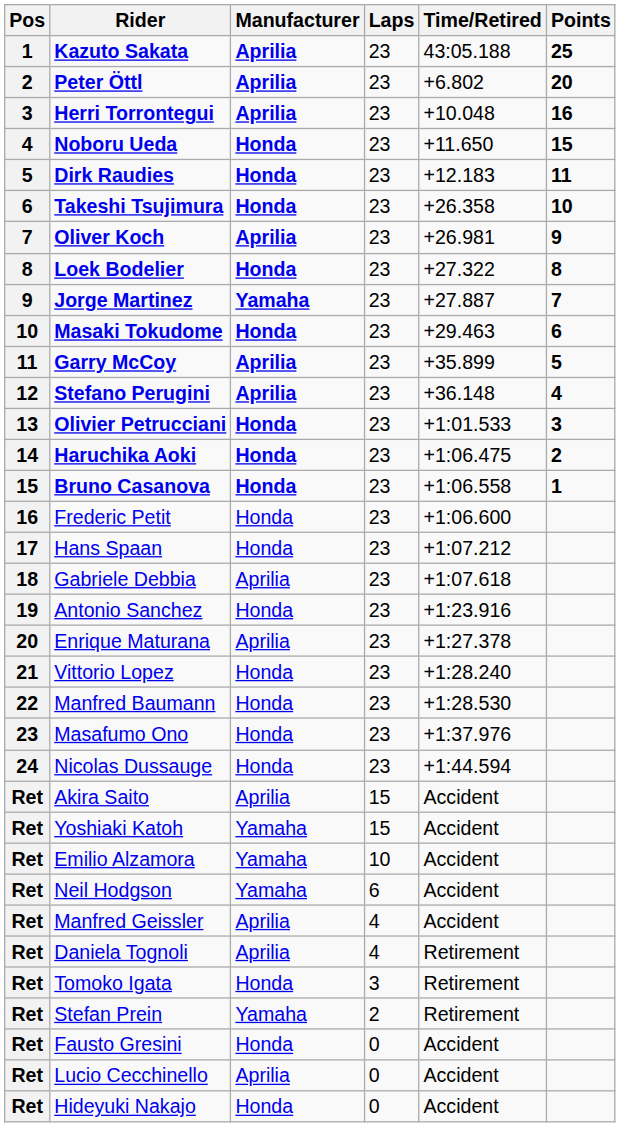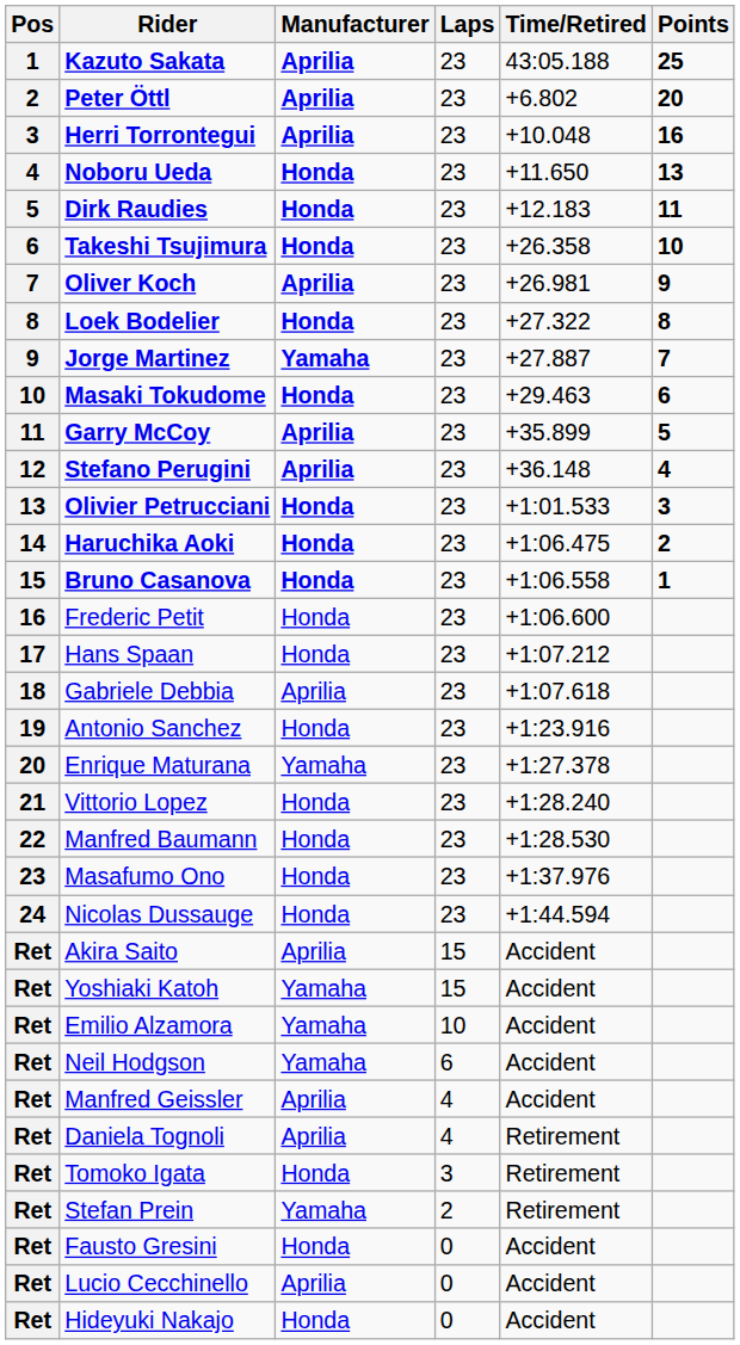Noboru Ueda | Points: 15 -> 13
Enrique Maturana | Manufacturer: Aprilia -> Yamaha
